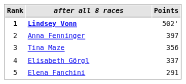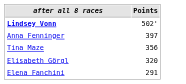- column: Rank | 1 | 2 | 3 | 4 | 5
Elisabeth Görgl | Points: 337 -> 320
